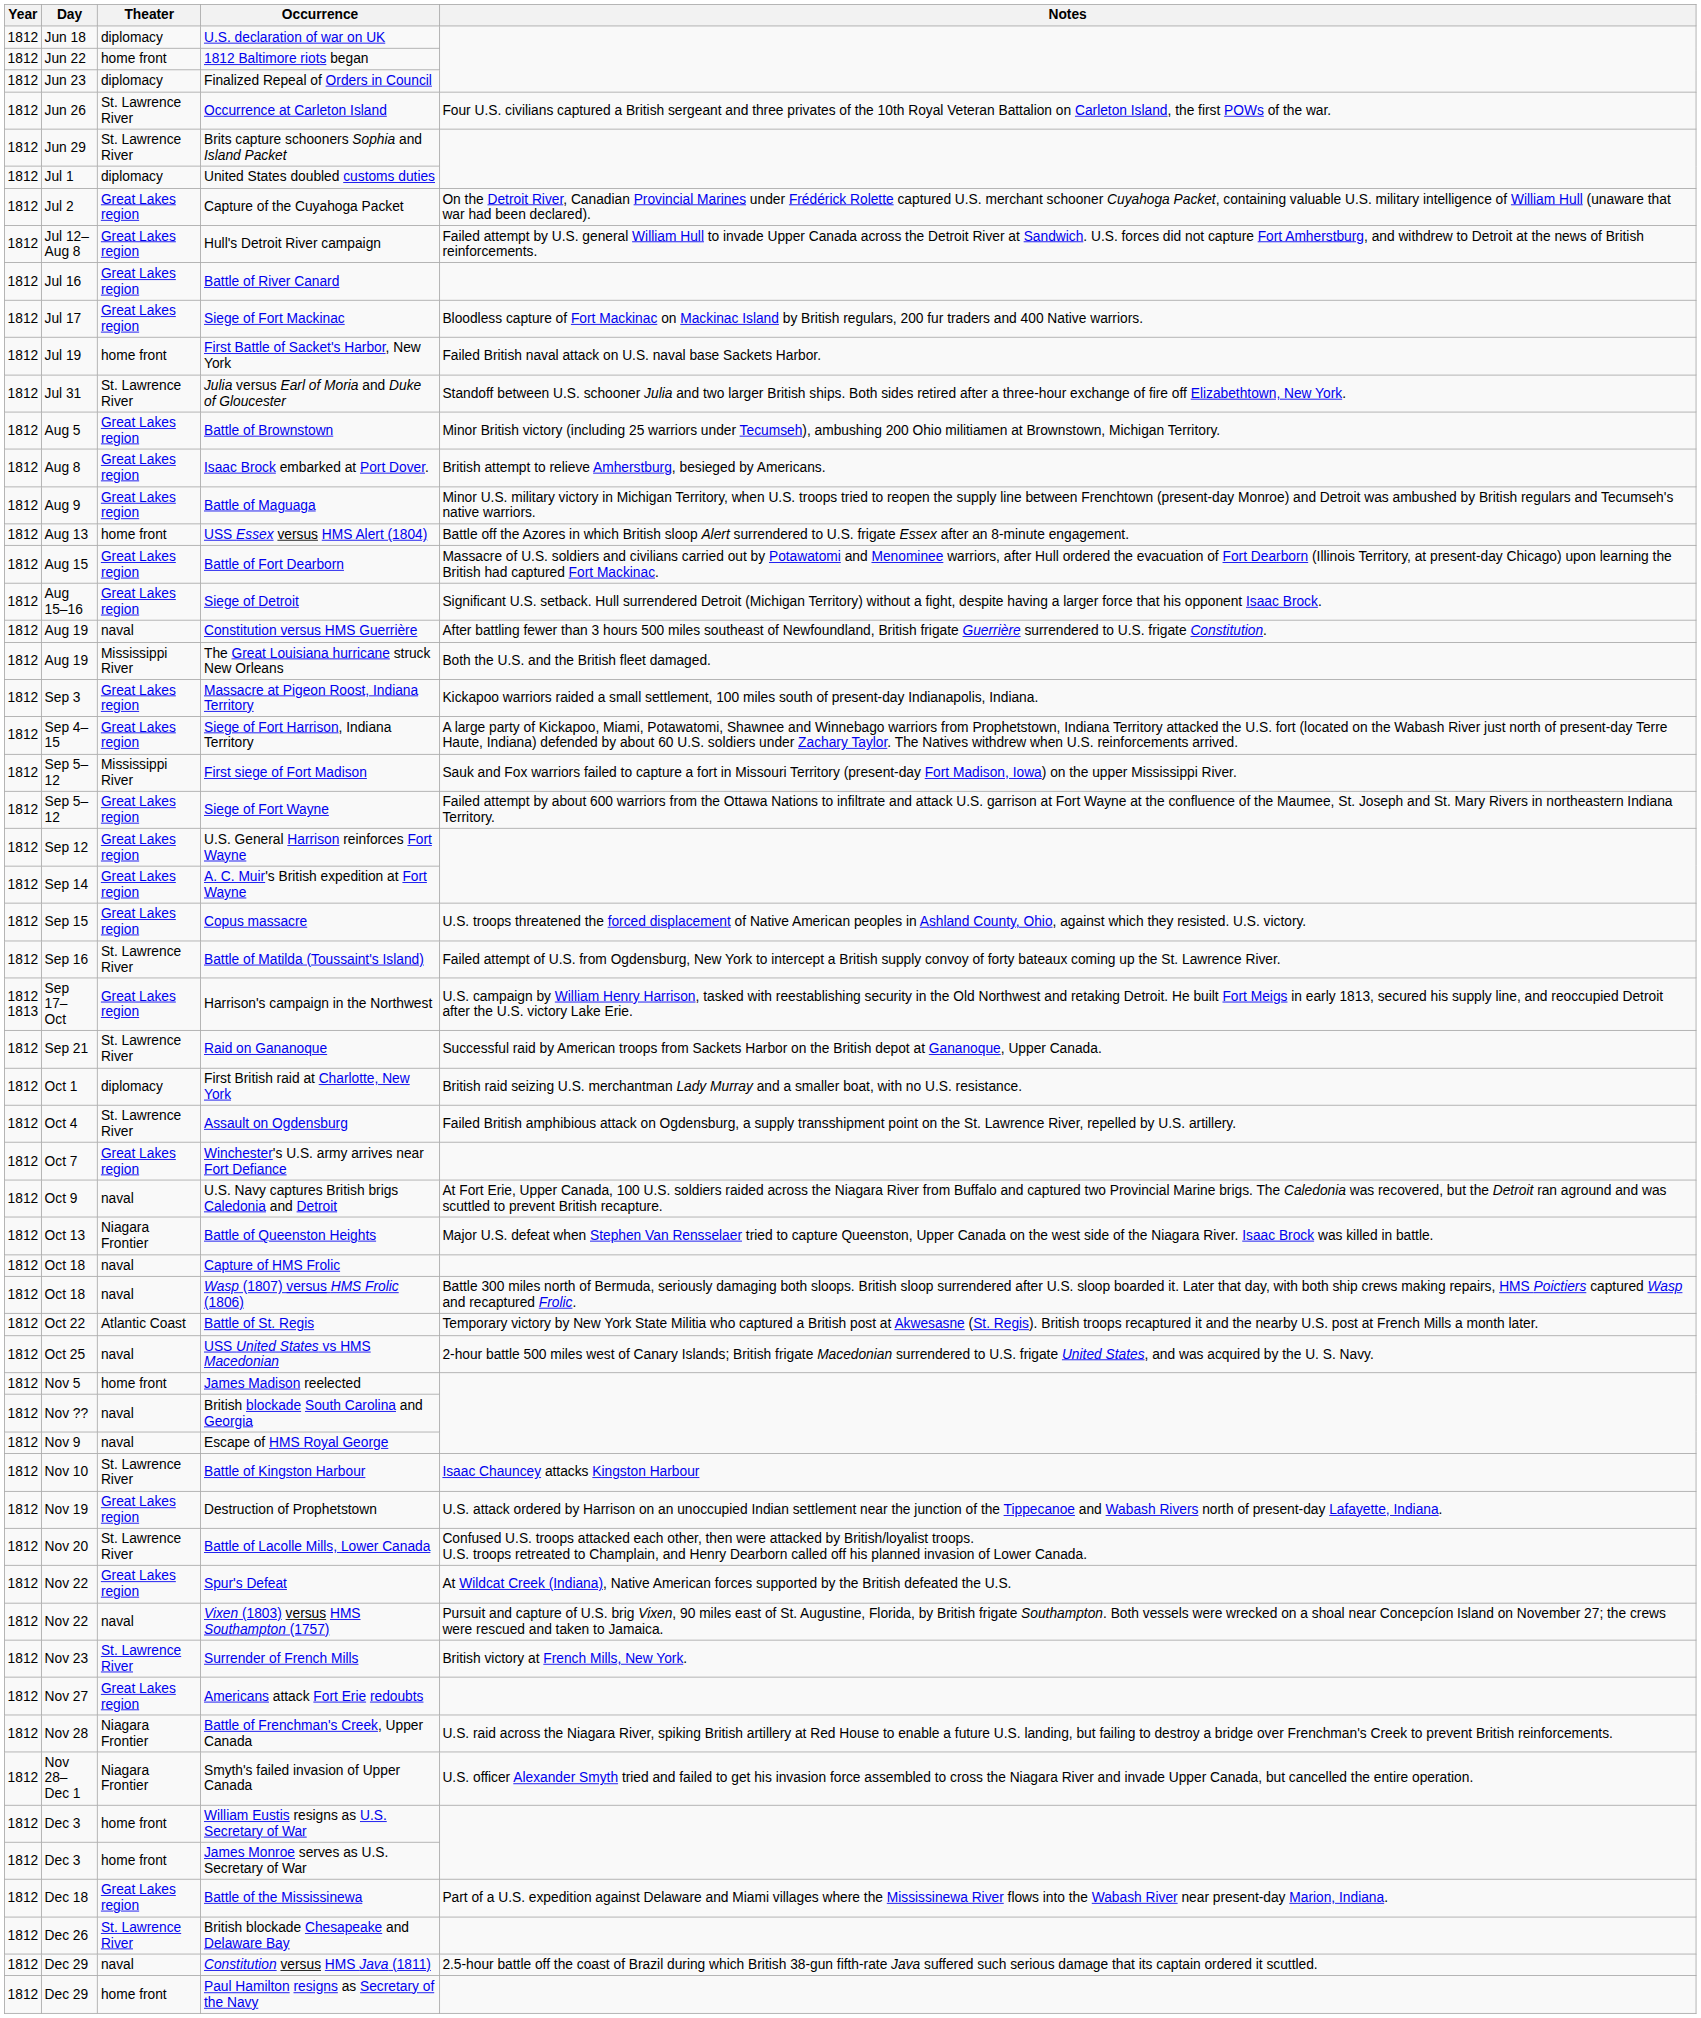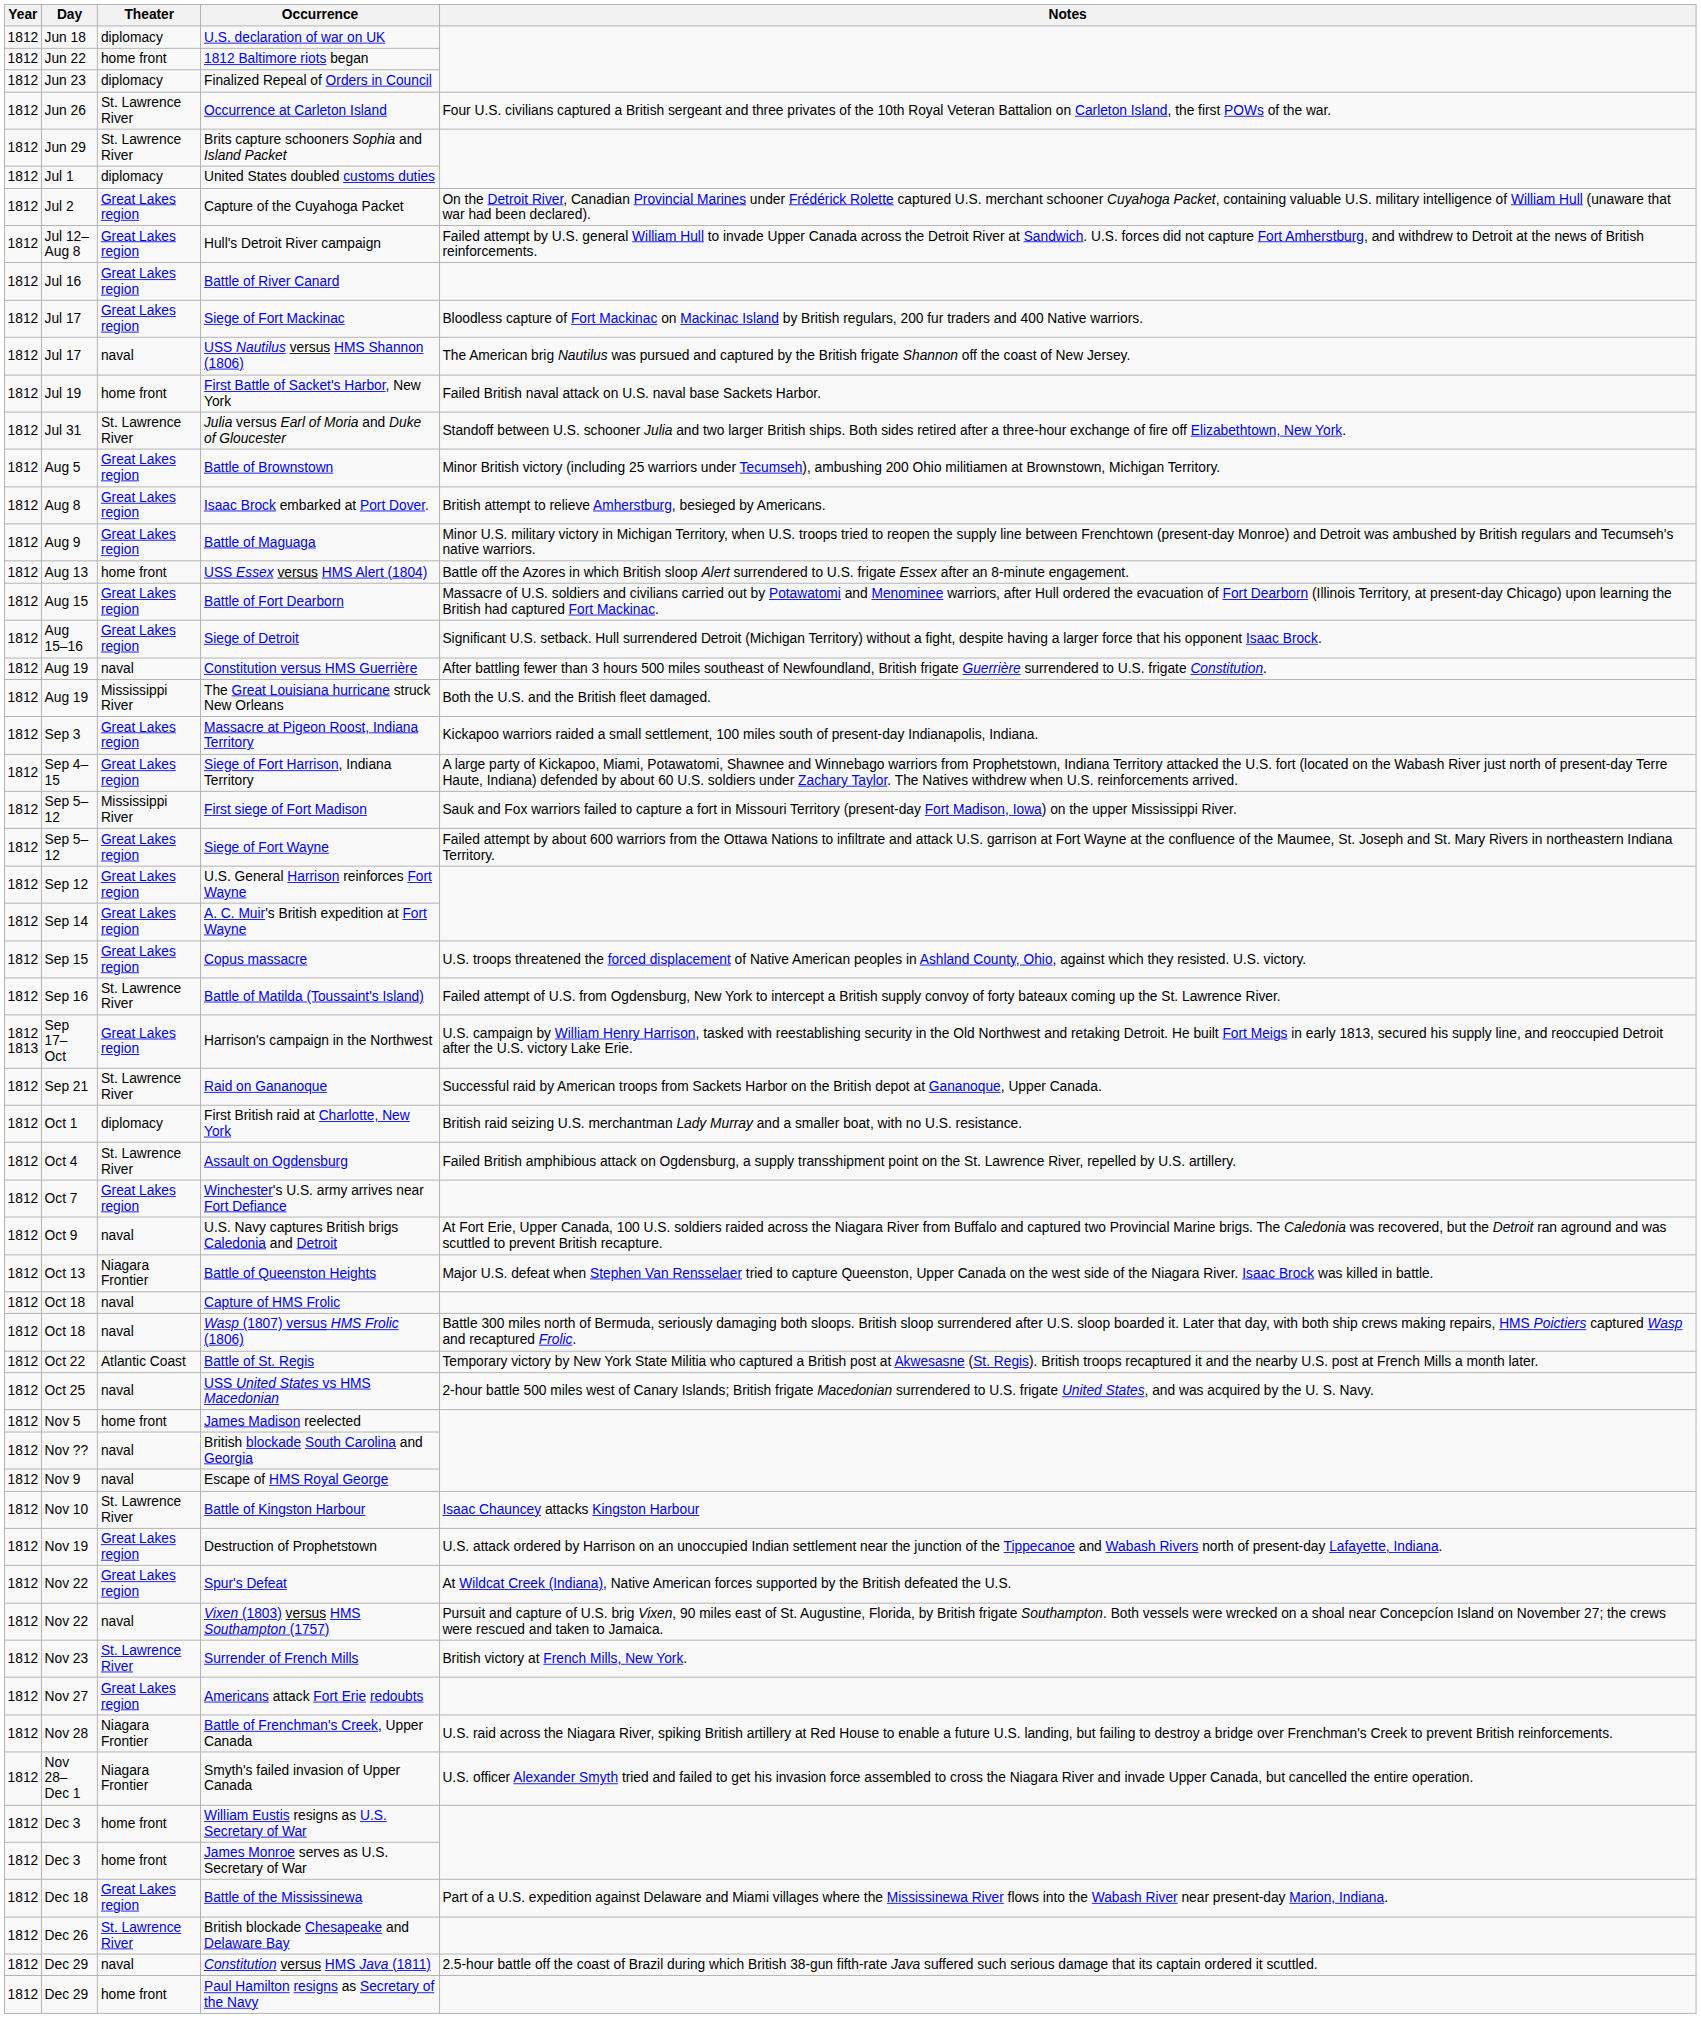+ row: 1812 | Jul 17 | naval | USS Nautilus versus HMS Shannon (1806) | The American brig Nautilus was pursued and captured by the British frigate Shannon off the coast of New Jersey.
- row: 1812 | Nov 20 | St. Lawrence River | Battle of Lacolle Mills, Lower Canada | Confused U.S. troops attacked each other, then were attacked by British/loyalist troops. U.S. troops retreated to Champlain, and Henry Dearborn called off his planned invasion of Lower Canada.
